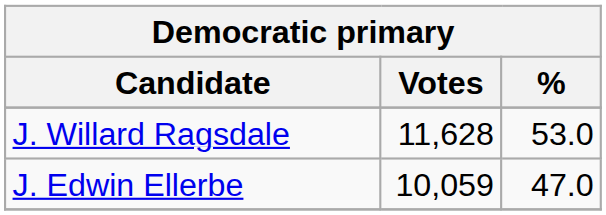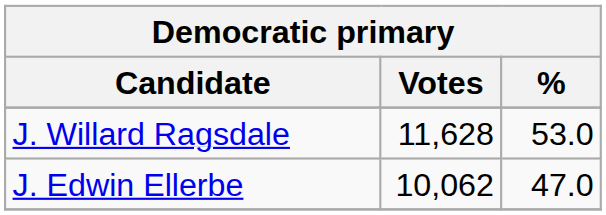J. Edwin Ellerbe | Votes: 10,059 -> 10,062
